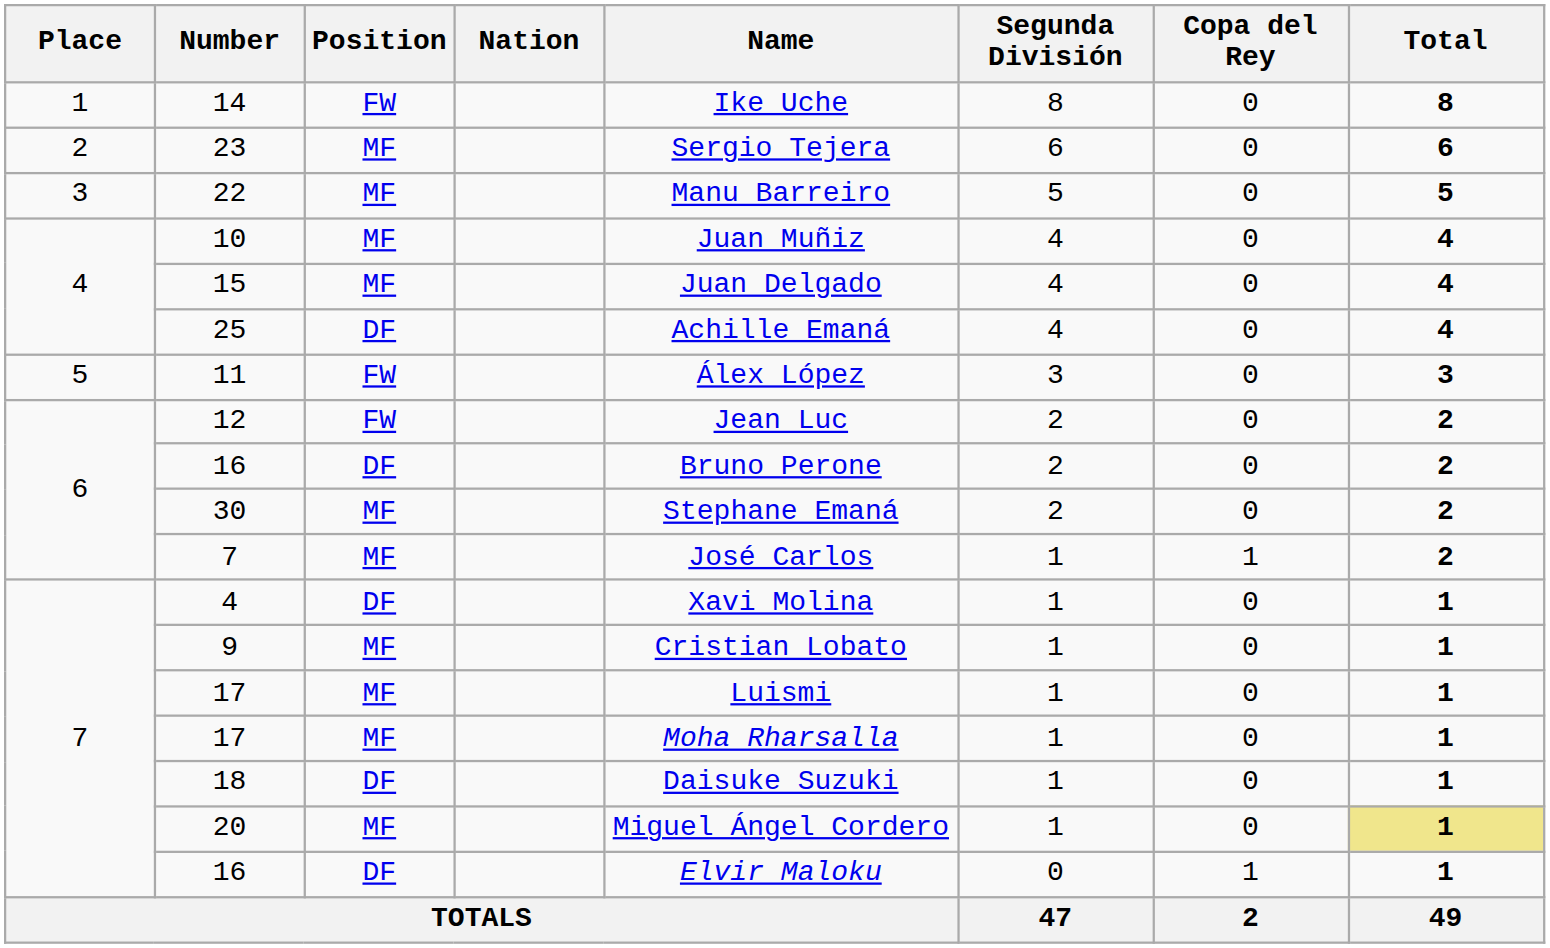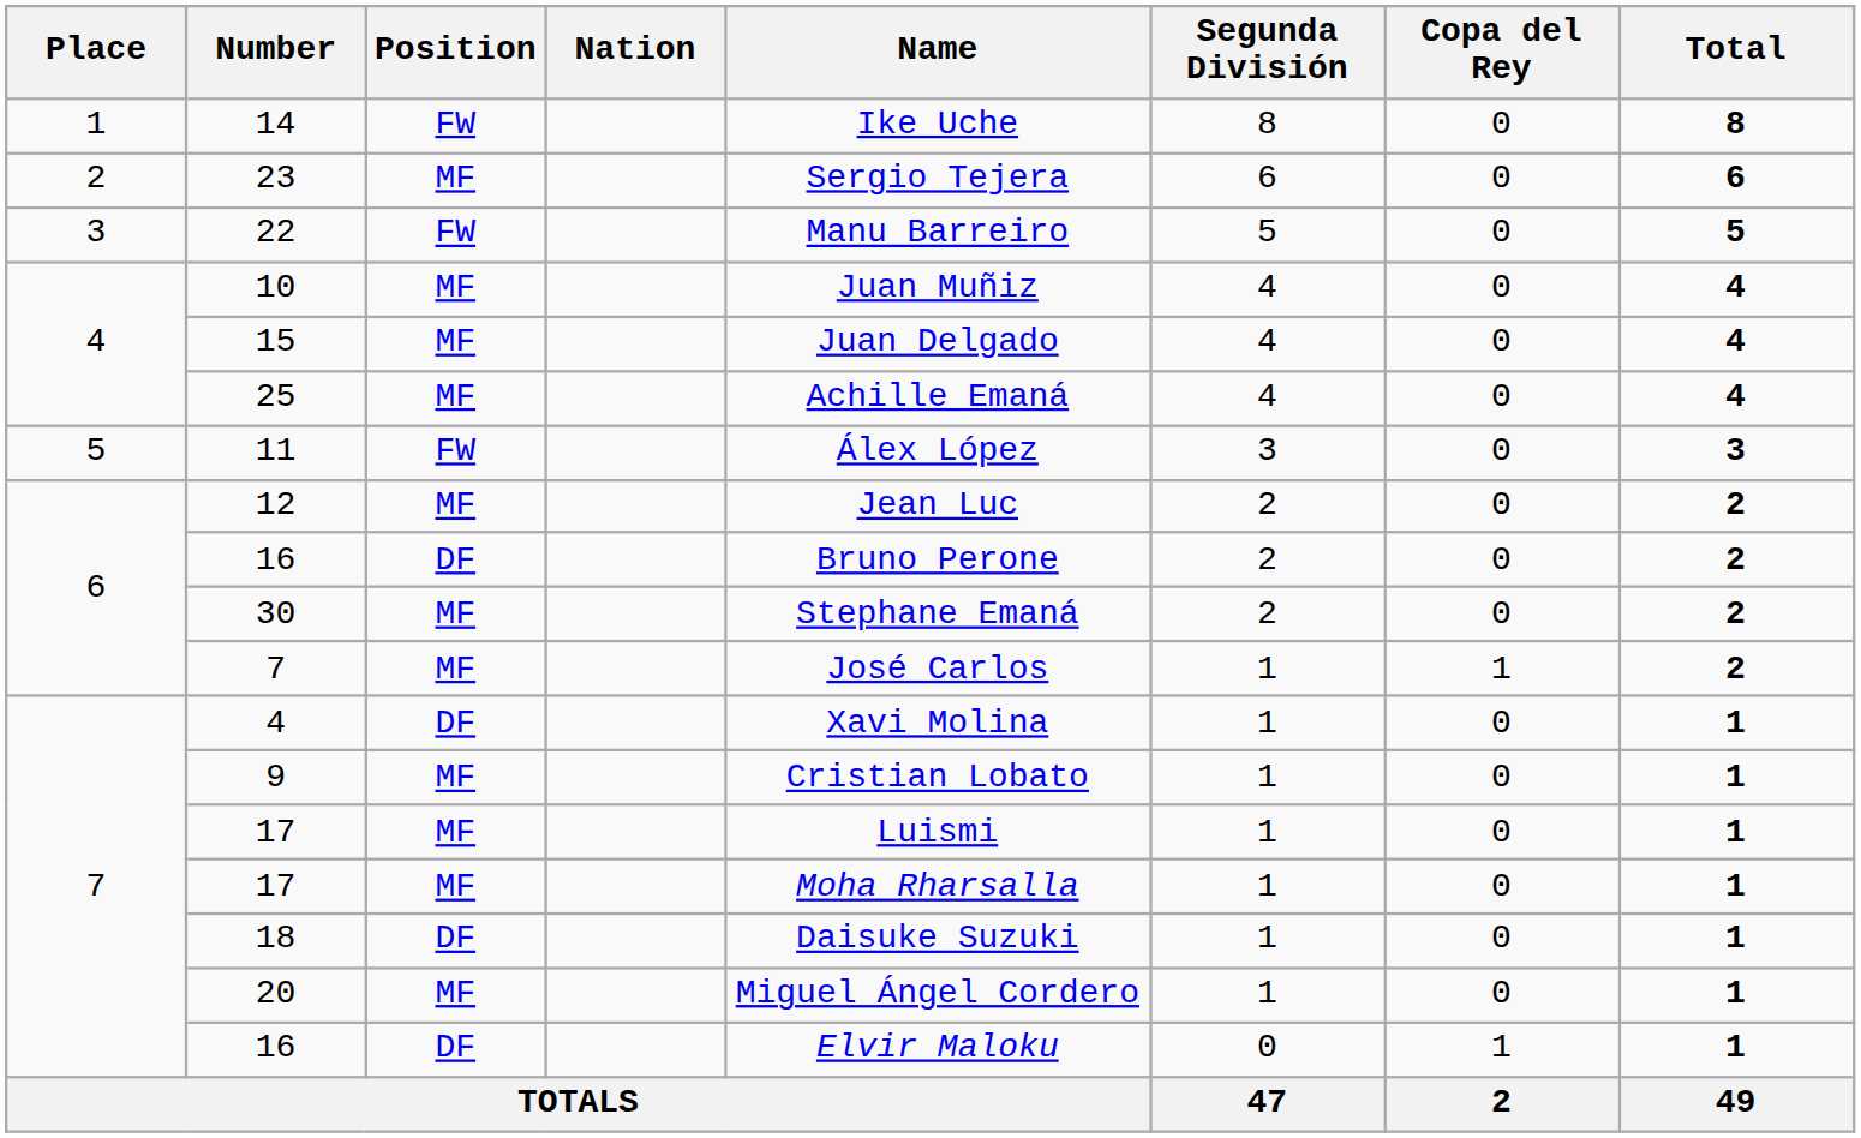22 | Position: MF -> FW
25 | Position: DF -> MF
12 | Position: FW -> MF
20 | Total: khaki background -> no background
